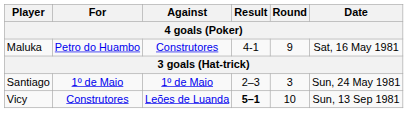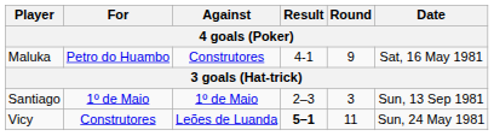Santiago | Date: Sun, 24 May 1981 -> Sun, 13 Sep 1981
Vicy | Round: 10 -> 11
Vicy | Date: Sun, 13 Sep 1981 -> Sun, 24 May 1981
